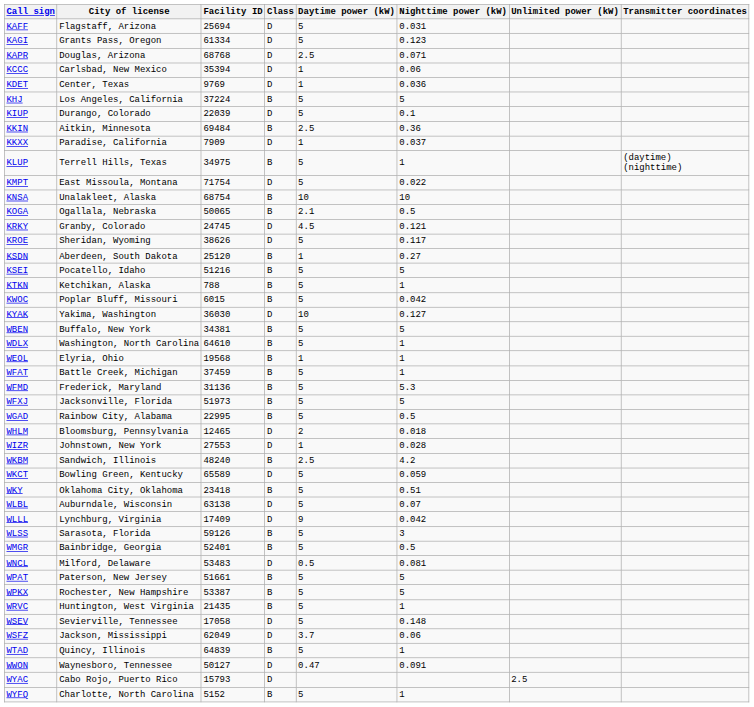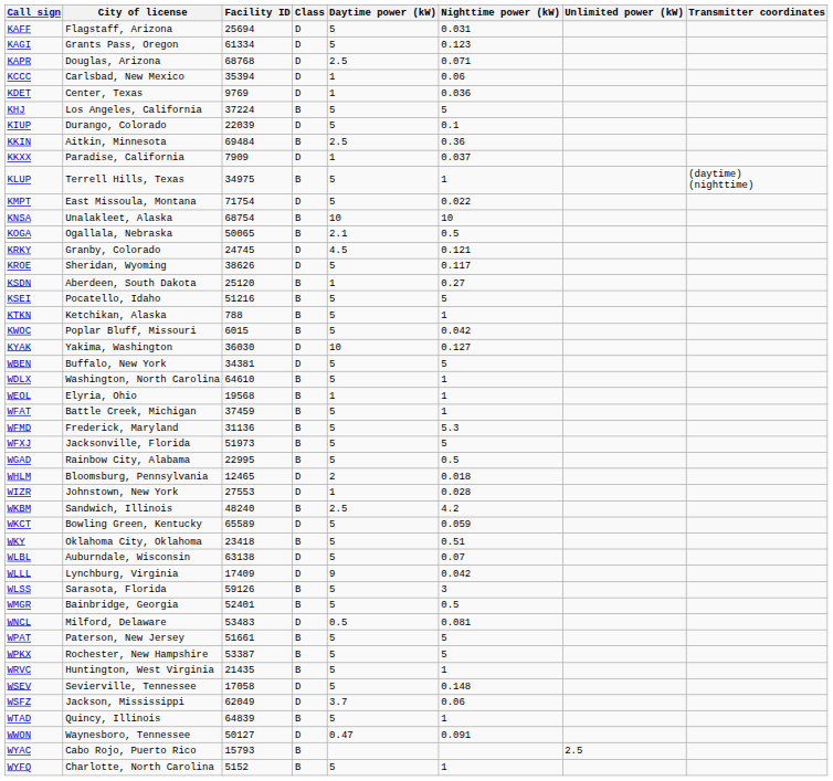WBEN | Class: B -> D
WYAC | Class: D -> B
